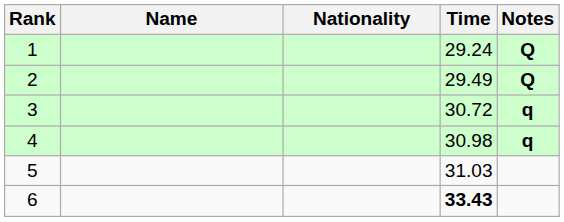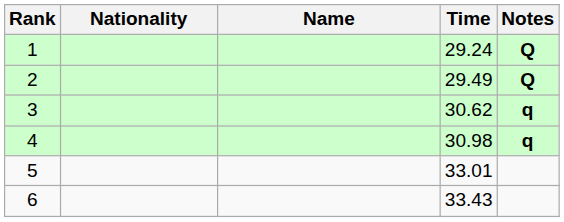columns swapped: Name <-> Nationality
3 | Time: 30.72 -> 30.62
5 | Time: 31.03 -> 33.01
6 | Time: bold -> normal
